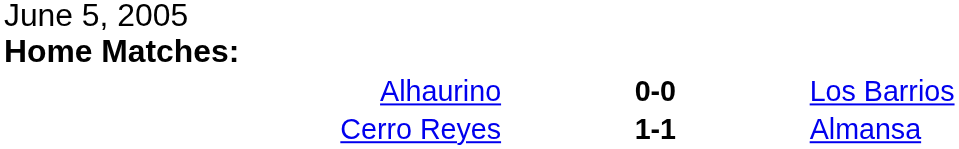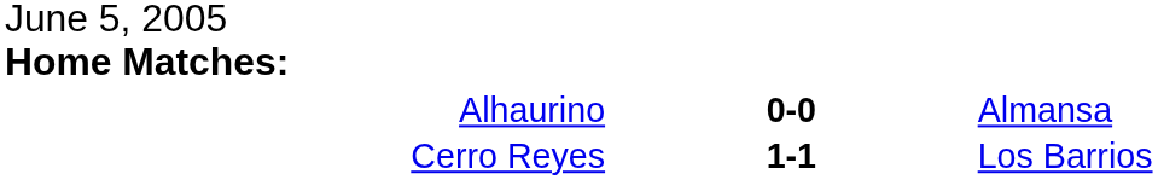Alhaurino | column 3: Los Barrios -> Almansa
Cerro Reyes | column 3: Almansa -> Los Barrios
